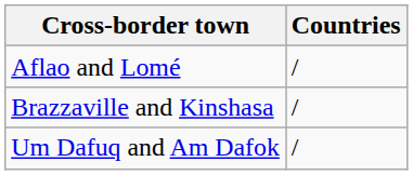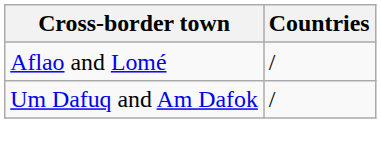- row: Brazzaville and Kinshasa | /
